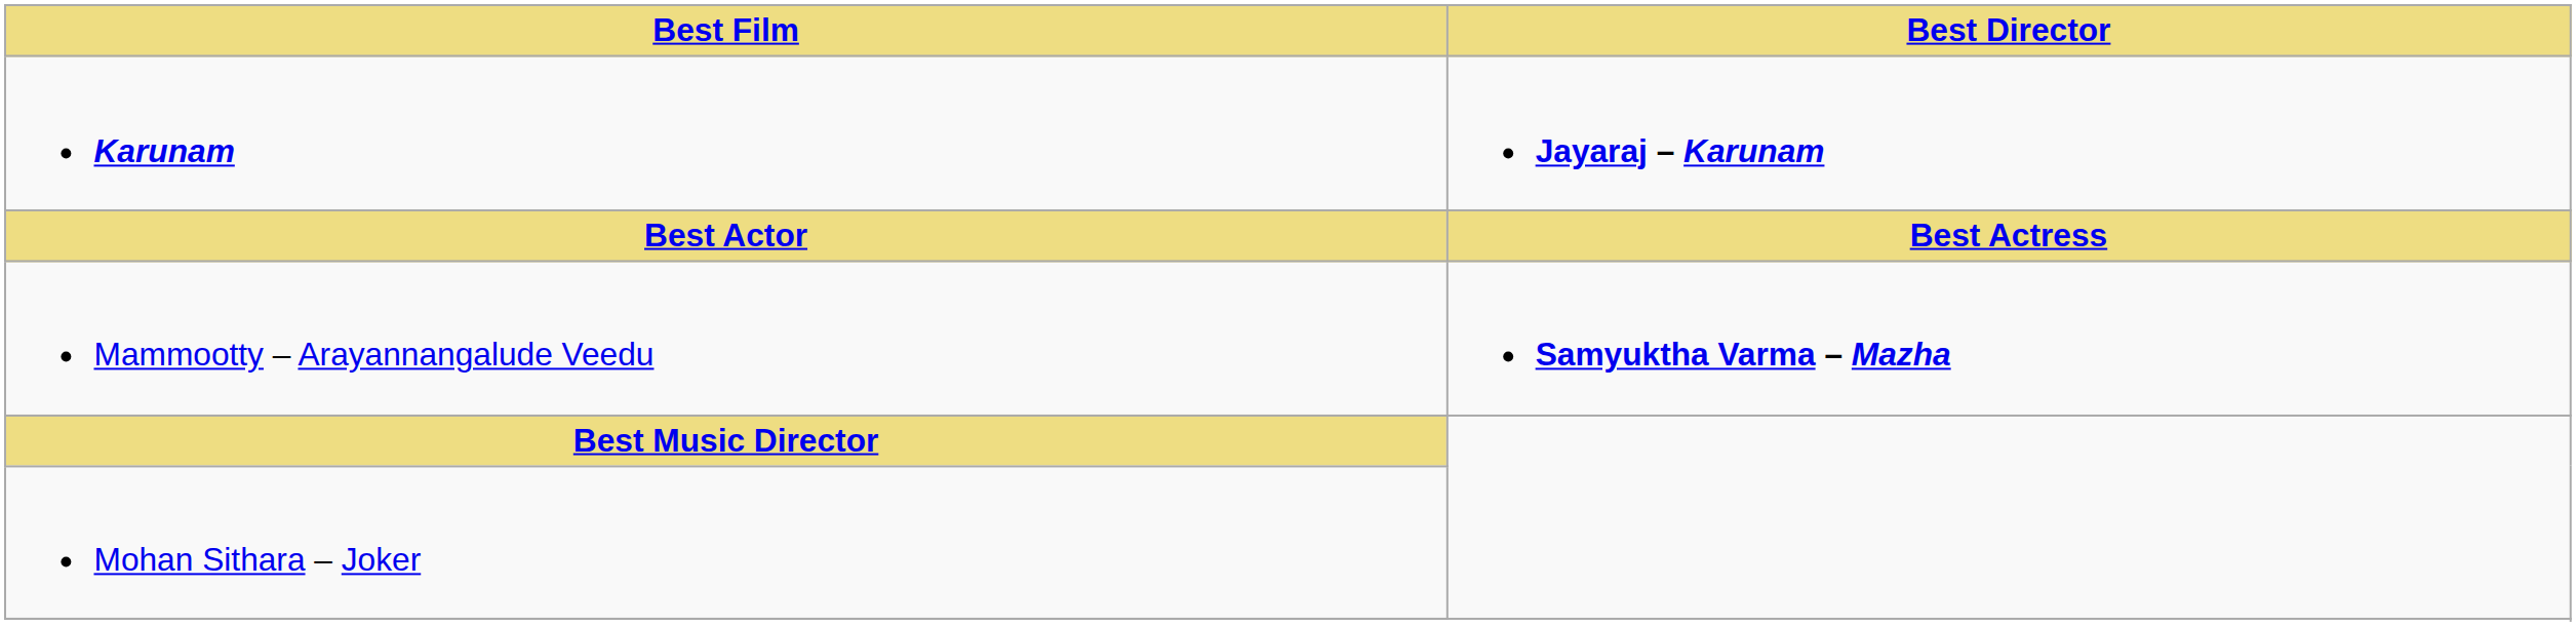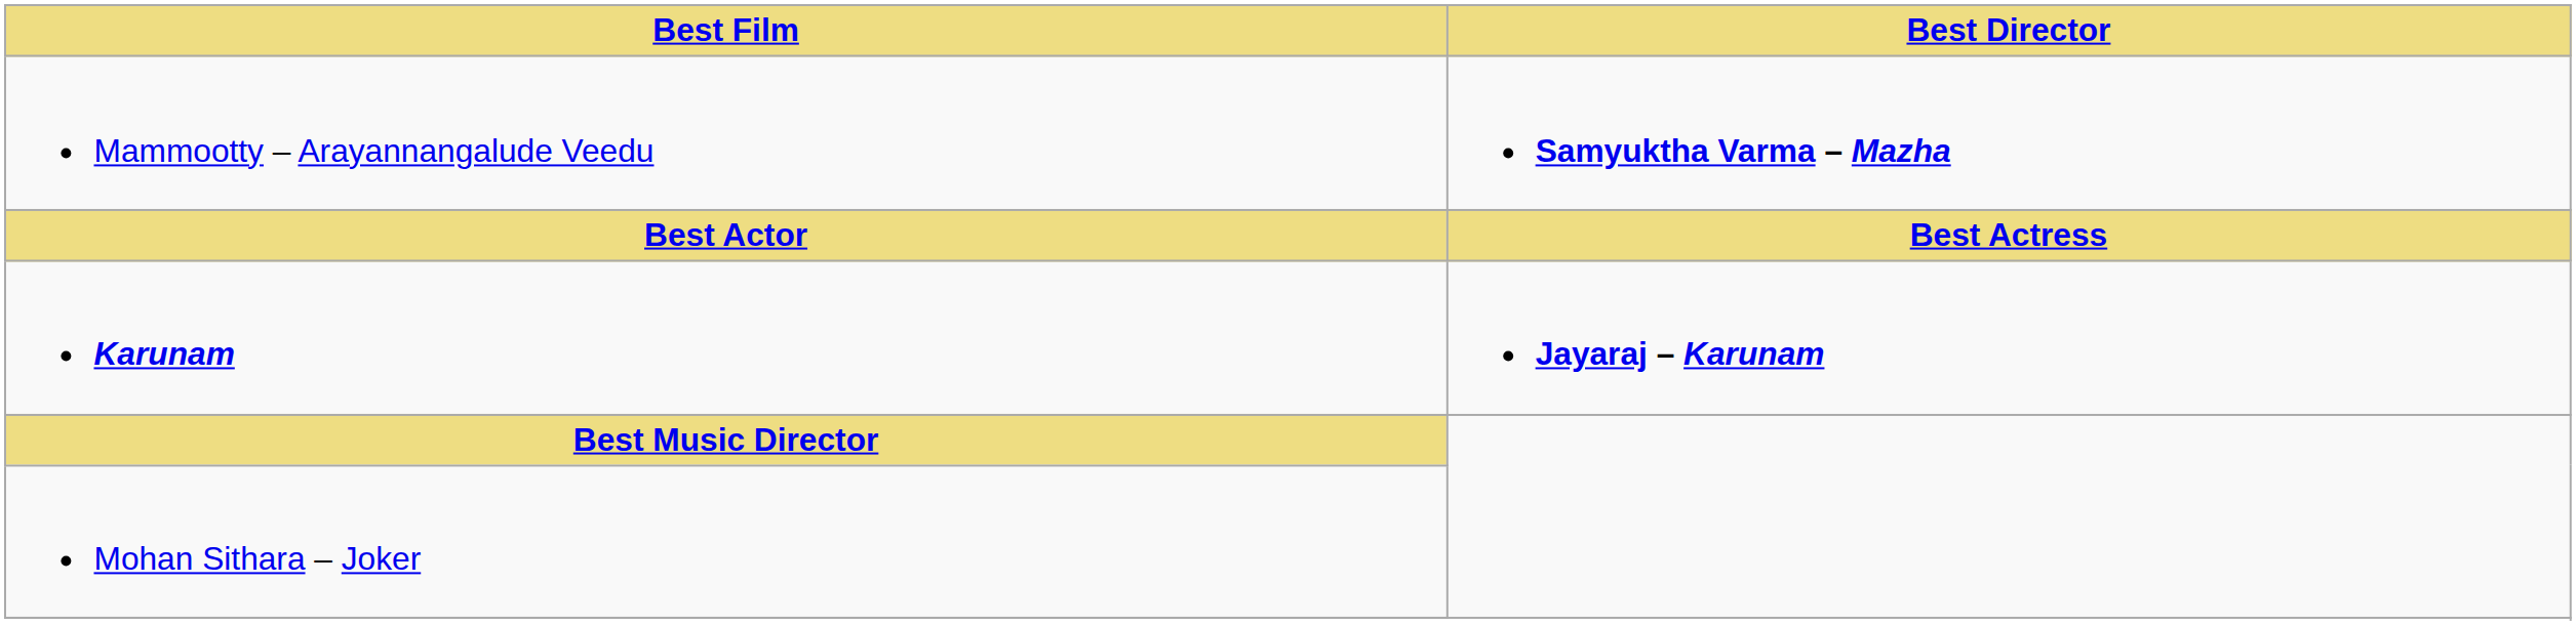rows swapped: Karunam <-> Mammootty – Arayannangalude Veedu
